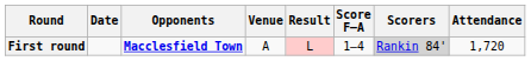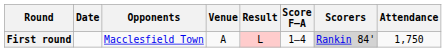First round | Opponents: bold -> normal
First round | Attendance: 1,720 -> 1,750
